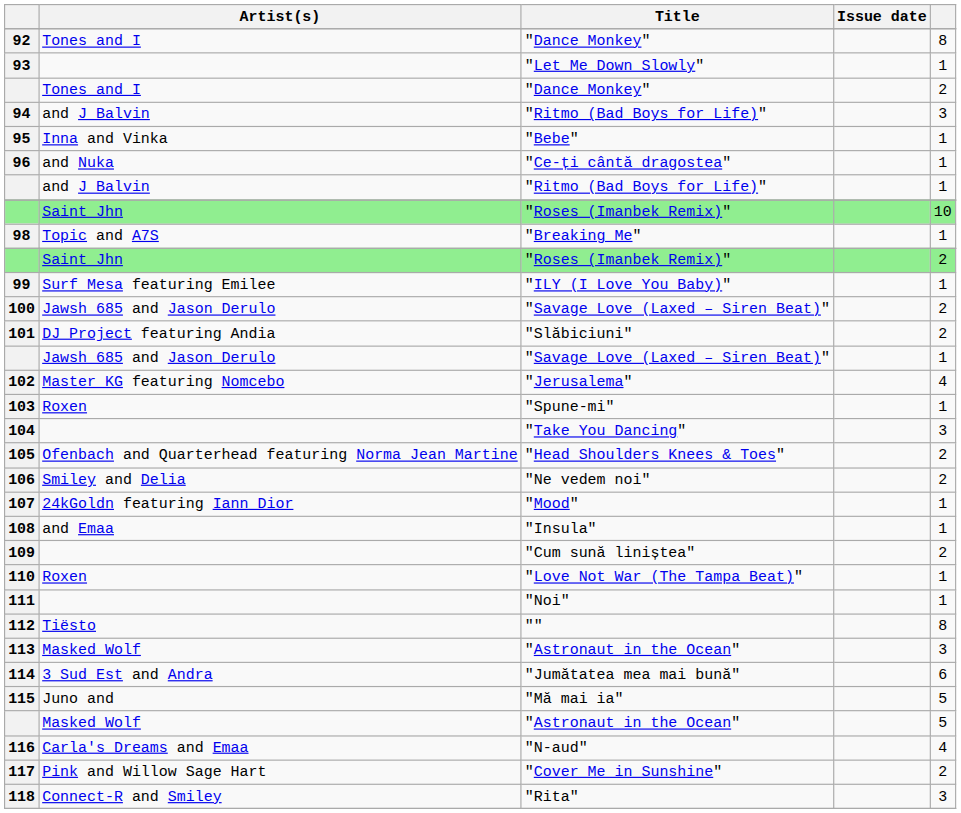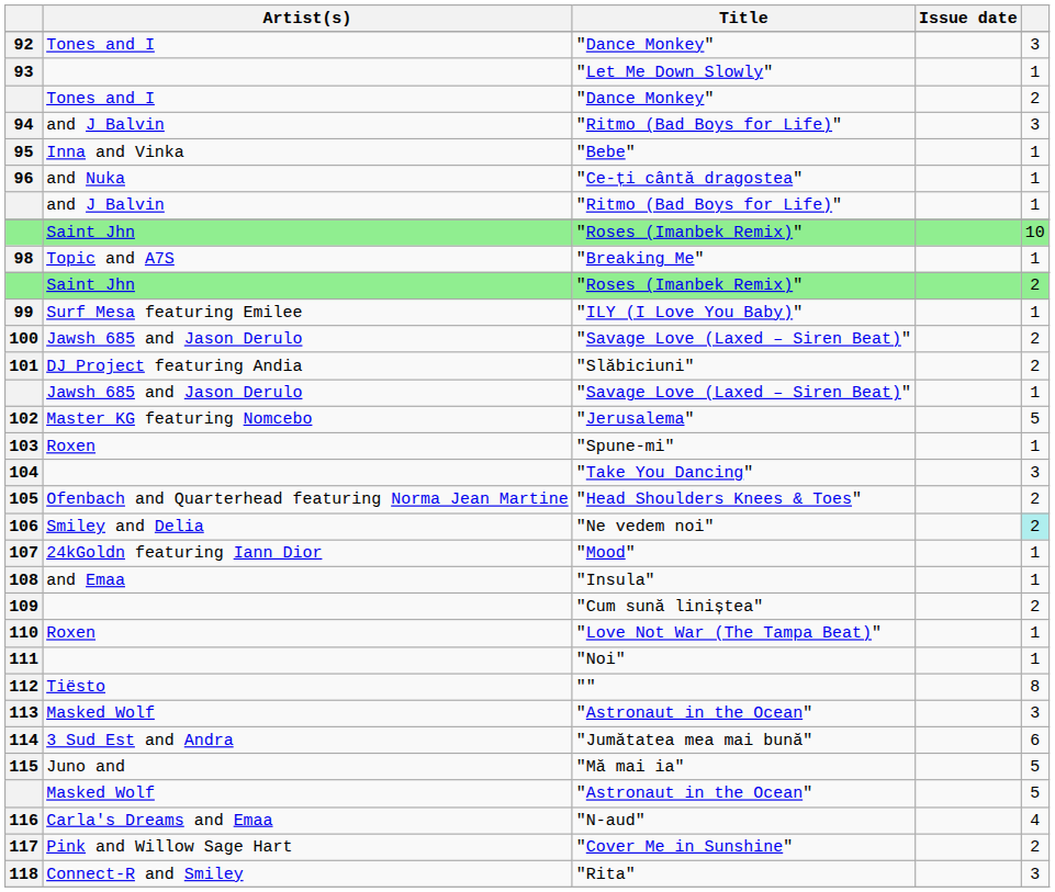92 | column 5: 8 -> 3
102 | column 5: 4 -> 5
106 | column 5: no background -> paleturquoise background
